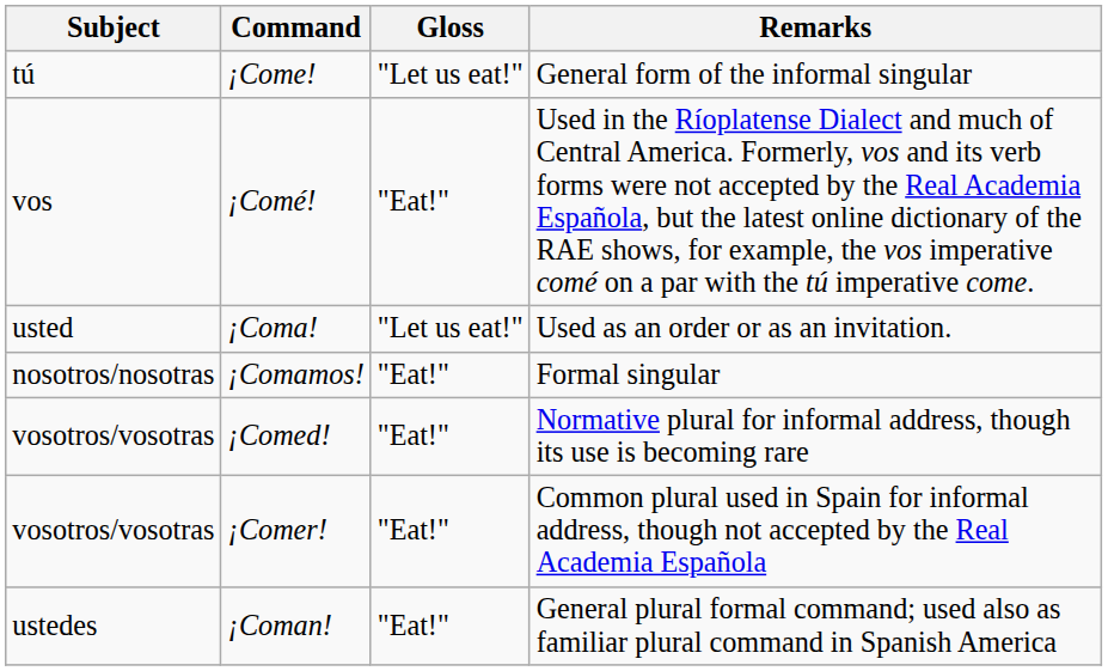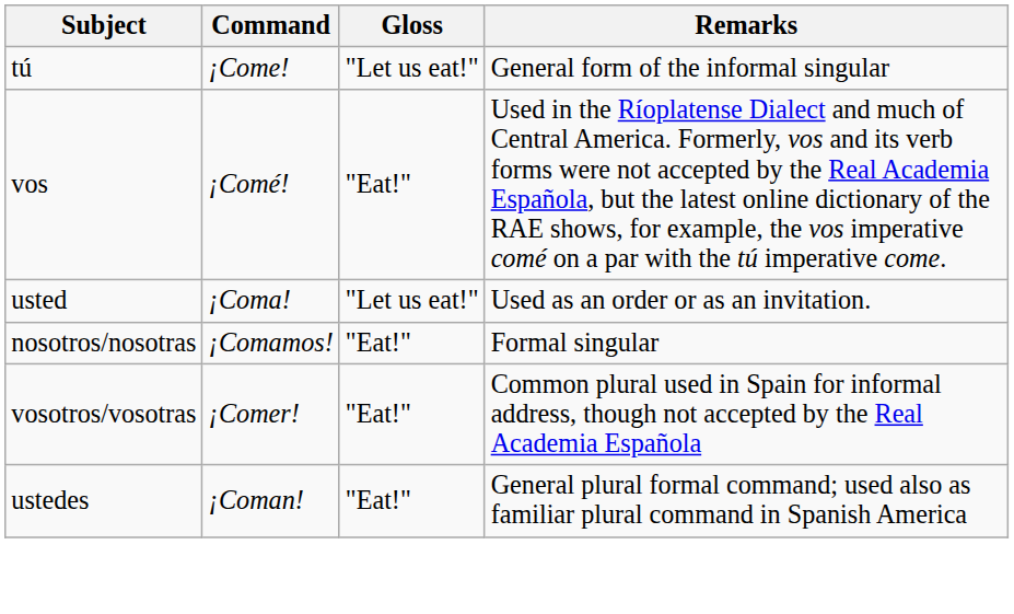- row: vosotros/vosotras | ¡Comed! | "Eat!" | Normative plural for informal address, though its use is becoming rare
